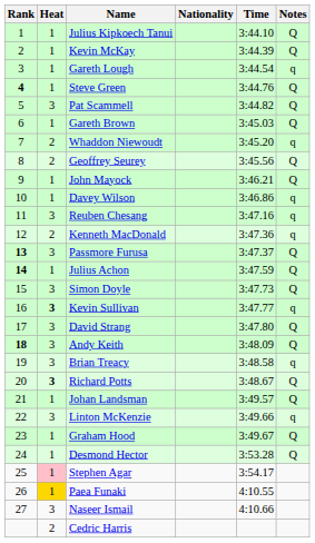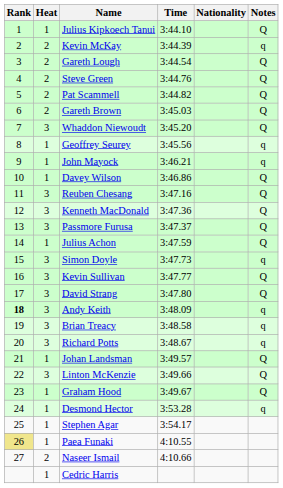columns swapped: Nationality <-> Time
Kevin McKay | Heat: 1 -> 2
Kevin McKay | Notes: Q -> q
Gareth Lough | Heat: 1 -> 2
Gareth Lough | Notes: q -> Q
Steve Green | Rank: bold -> normal
Steve Green | Heat: 1 -> 2
Pat Scammell | Heat: 3 -> 2
Gareth Brown | Heat: 1 -> 2
Whaddon Niewoudt | Heat: 2 -> 3
Whaddon Niewoudt | Notes: q -> Q
Geoffrey Seurey | Heat: 2 -> 1
Geoffrey Seurey | Notes: Q -> q
John Mayock | Notes: Q -> q
Davey Wilson | Notes: q -> Q
Reuben Chesang | Notes: q -> Q
Kenneth MacDonald | Heat: 2 -> 3
Kenneth MacDonald | Notes: q -> Q
Passmore Furusa | Rank: bold -> normal
Julius Achon | Rank: bold -> normal
Simon Doyle | Notes: Q -> q
Kevin Sullivan | Heat: bold -> normal
Kevin Sullivan | Notes: q -> Q
Andy Keith | Notes: Q -> q
Richard Potts | Heat: bold -> normal
Richard Potts | Notes: Q -> q
Linton McKenzie | Notes: q -> Q
Desmond Hector | Notes: Q -> q
Stephen Agar | Heat: pink background -> no background
Paea Funaki | Rank: no background -> khaki background
Paea Funaki | Heat: gold background -> no background
Naseer Ismail | Heat: 3 -> 2
Cedric Harris | Heat: 2 -> 1
